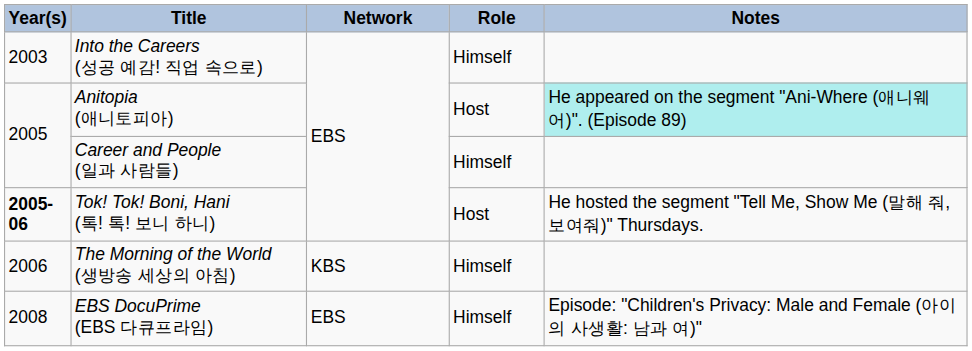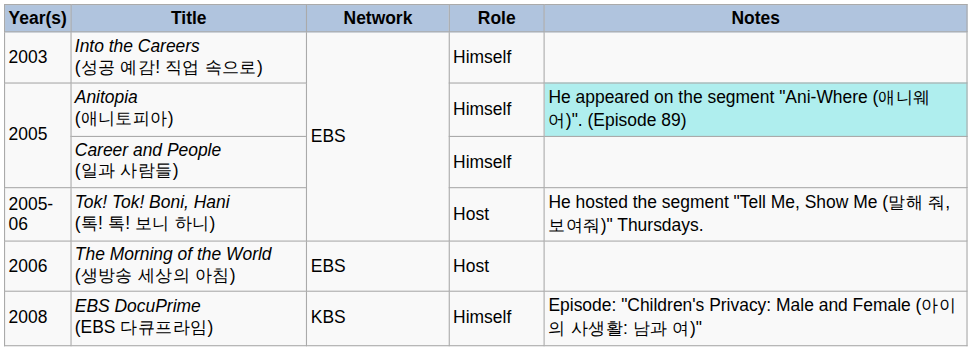Anitopia (애니토피아) | Role: Host -> Himself
Tok! Tok! Boni, Hani (톡! 톡! 보니 하니) | Year(s): bold -> normal
The Morning of the World (생방송 세상의 아침) | Network: KBS -> EBS
The Morning of the World (생방송 세상의 아침) | Role: Himself -> Host
EBS DocuPrime (EBS 다큐프라임) | Network: EBS -> KBS
